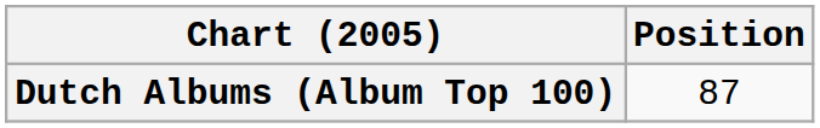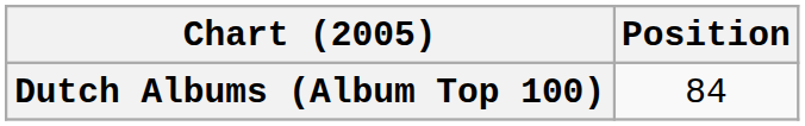Dutch Albums (Album Top 100) | Position: 87 -> 84
